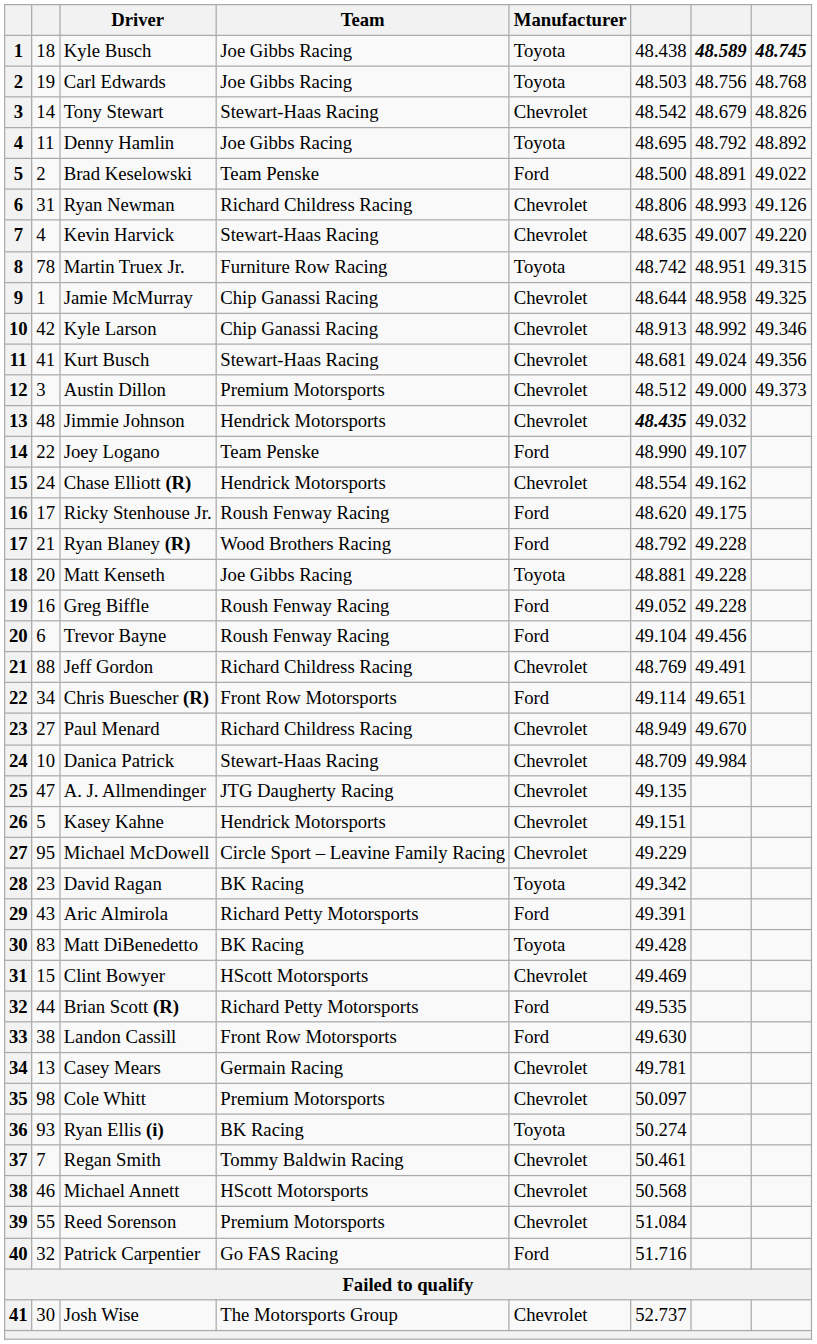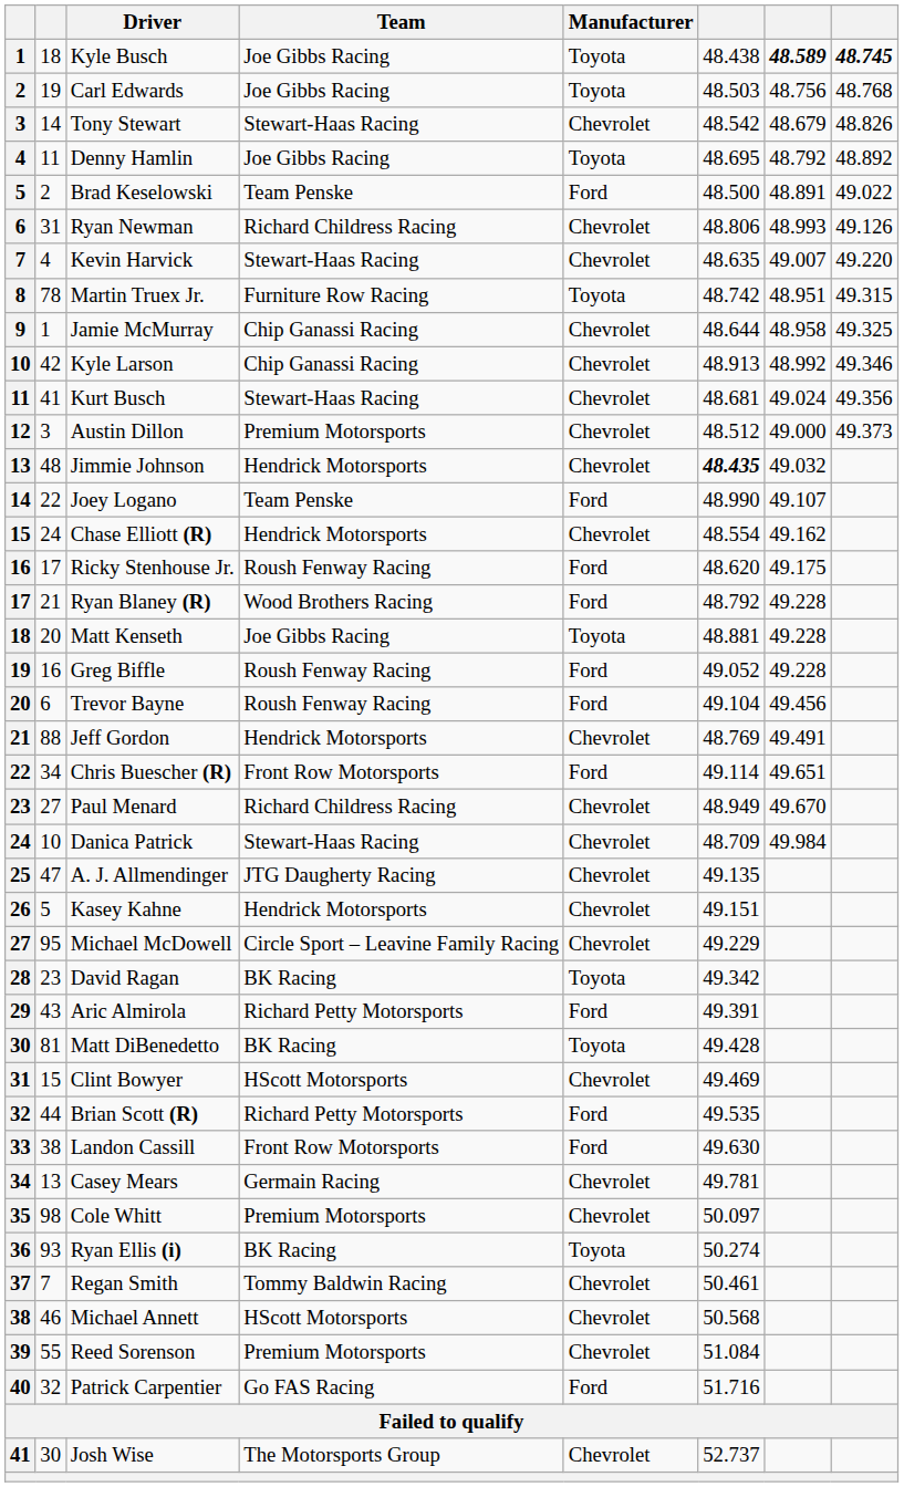Jeff Gordon | Team: Richard Childress Racing -> Hendrick Motorsports
Matt DiBenedetto | column 2: 83 -> 81
